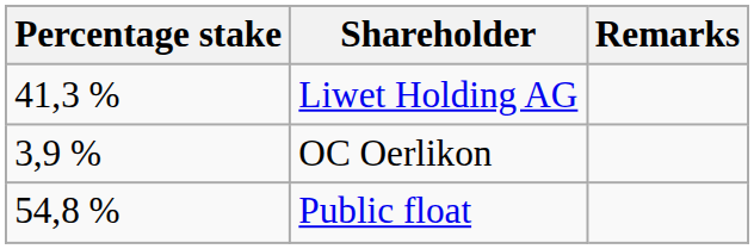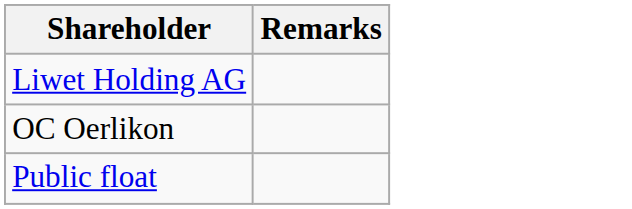- column: Percentage stake | 41,3 % | 3,9 % | 54,8 %
